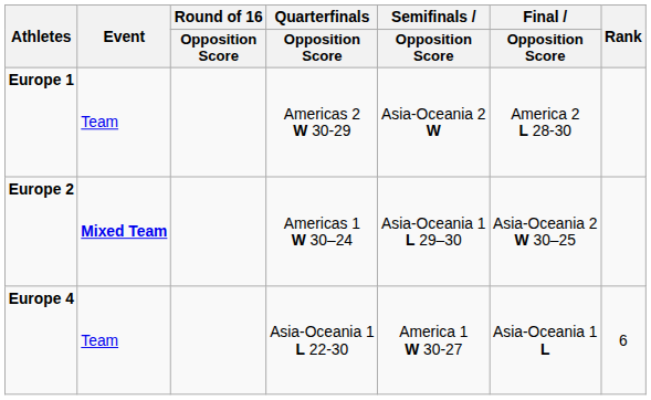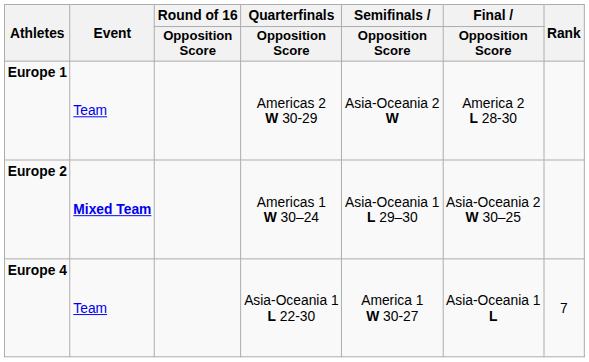Europe 4 | Rank: 6 -> 7
